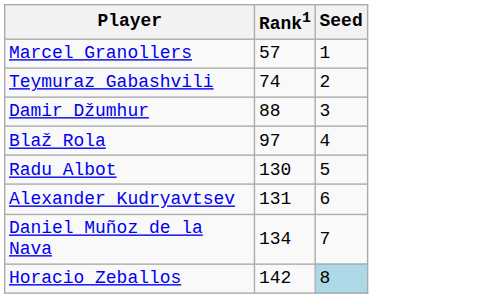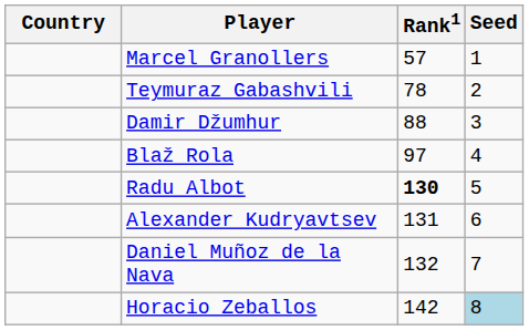+ column: Country
Teymuraz Gabashvili | Rank1: 74 -> 78
Radu Albot | Rank1: normal -> bold
Daniel Muñoz de la Nava | Rank1: 134 -> 132
